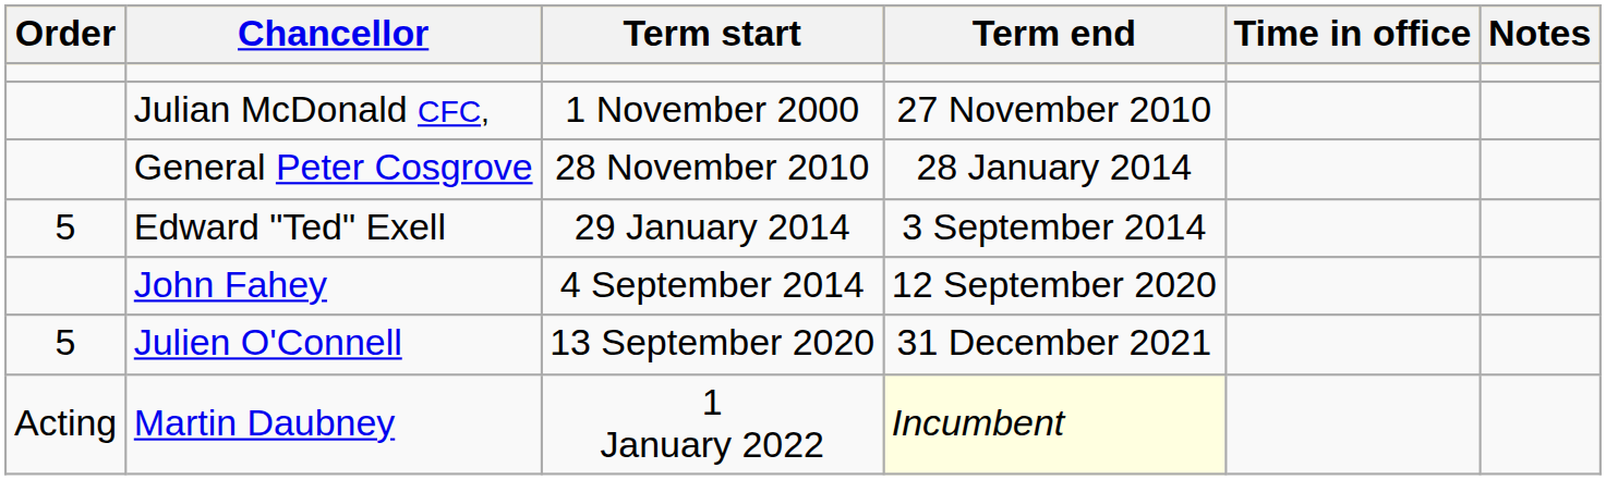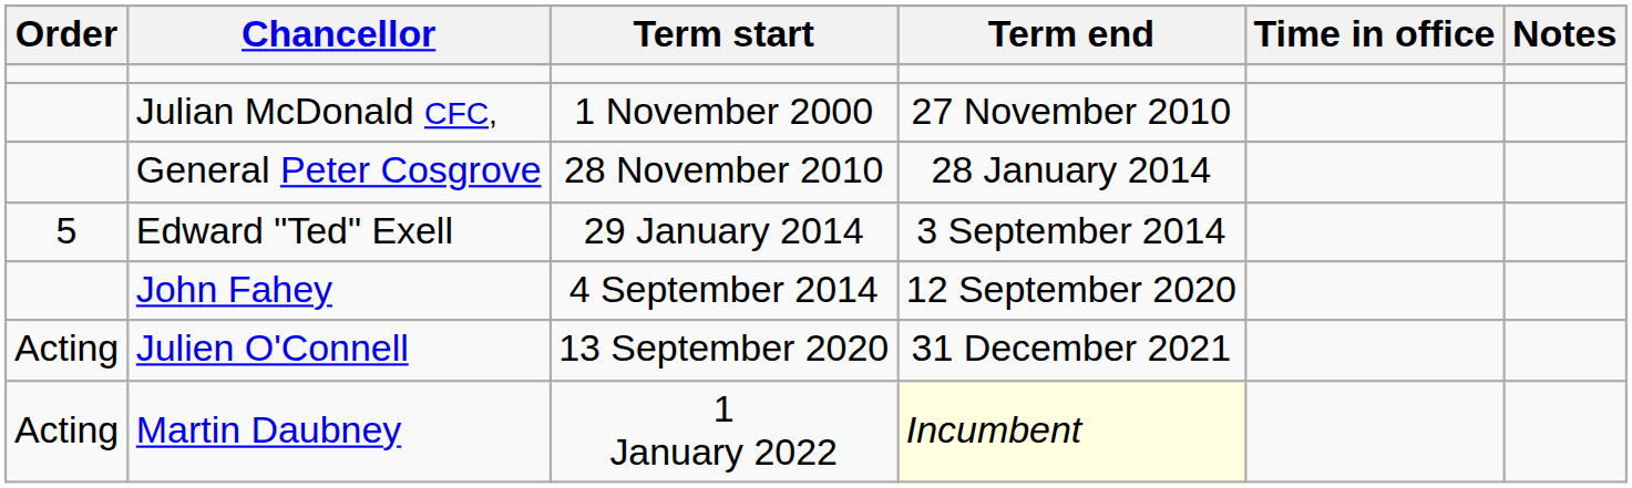Julien O'Connell | Order: 5 -> Acting
